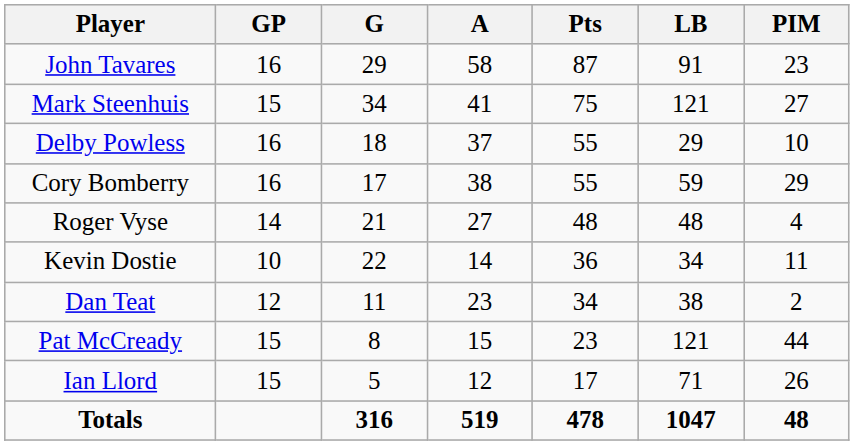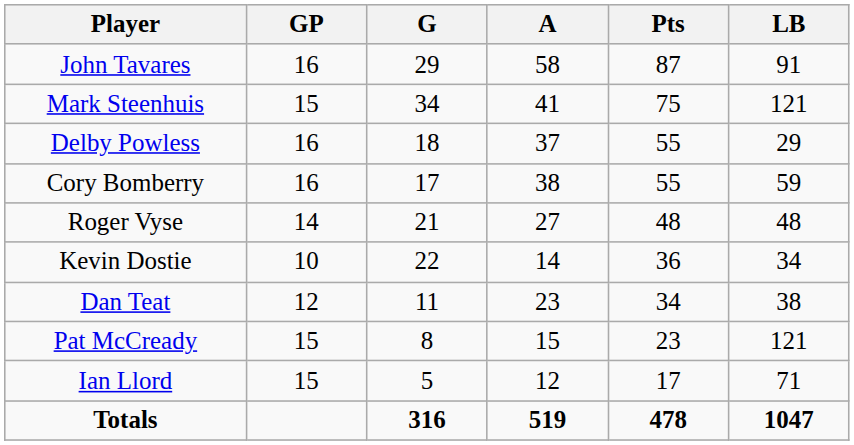- column: PIM | 23 | 27 | 10 | 29 | 4 | 11 | 2 | 44 | 26 | 48
